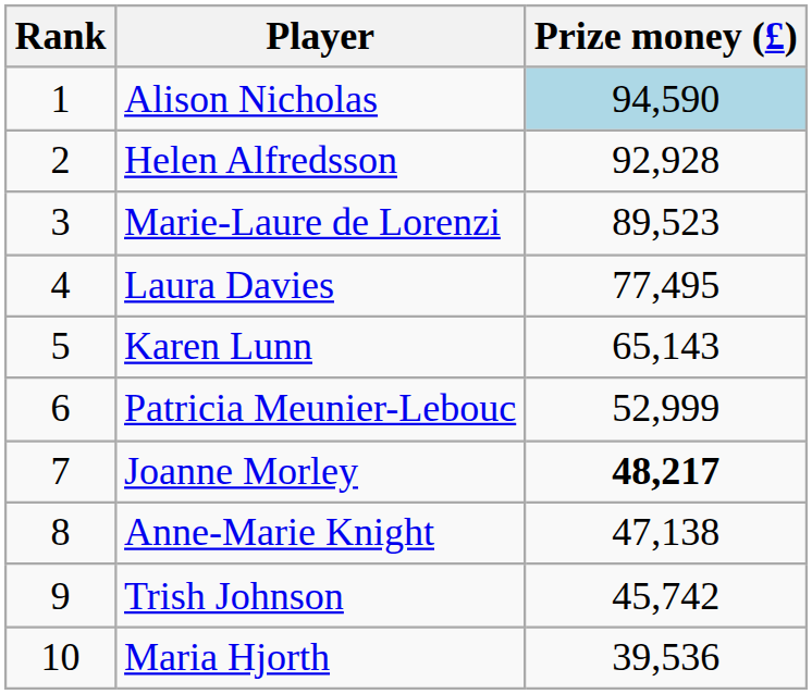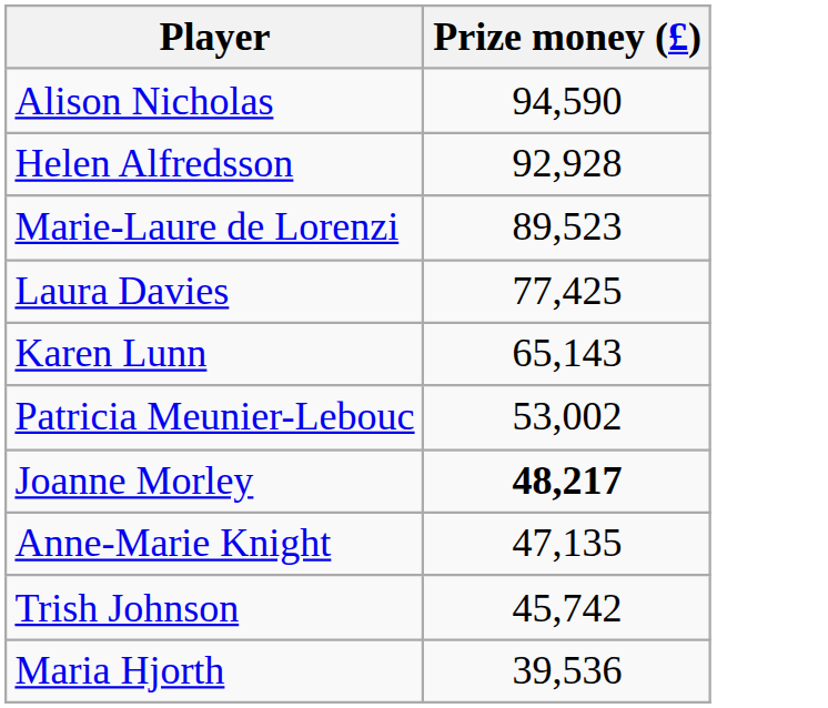- column: Rank | 1 | 2 | 3 | 4 | 5 | 6 | 7 | 8 | 9 | 10
Alison Nicholas | Prize money (£): lightblue background -> no background
Laura Davies | Prize money (£): 77,495 -> 77,425
Patricia Meunier-Lebouc | Prize money (£): 52,999 -> 53,002
Anne-Marie Knight | Prize money (£): 47,138 -> 47,135
